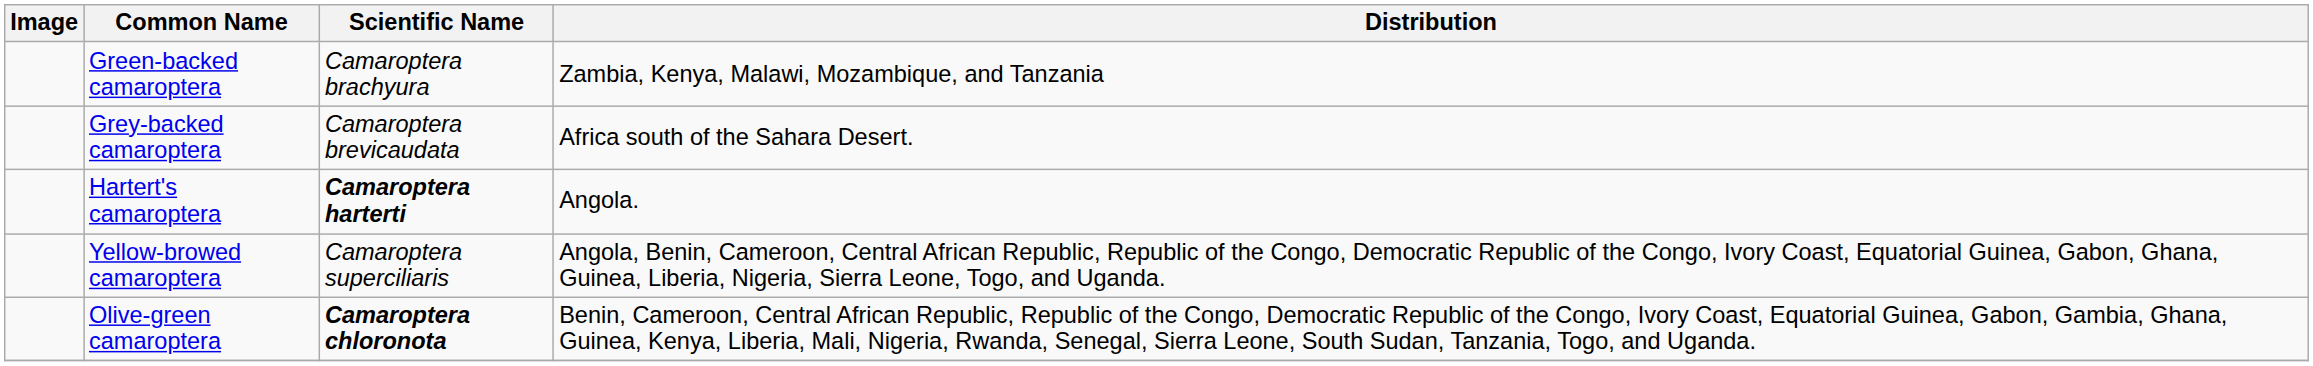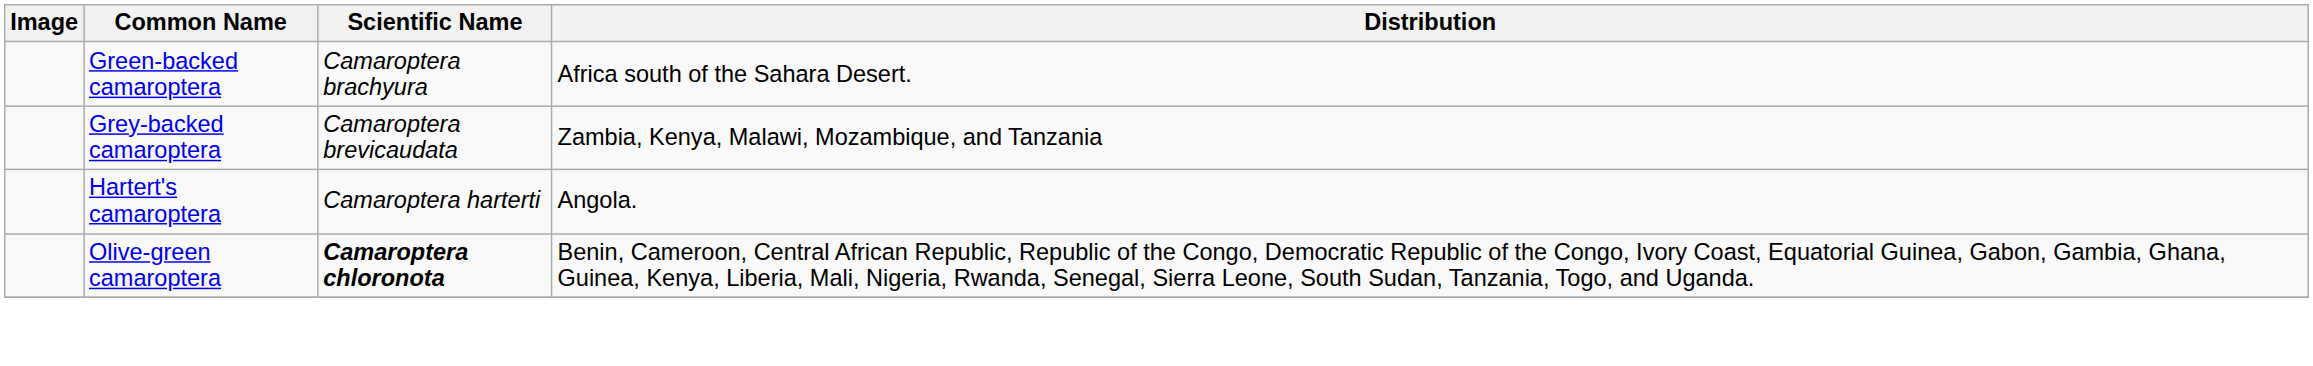Green-backed camaroptera | Distribution: Zambia, Kenya, Malawi, Mozambique, and Tanzania -> Africa south of the Sahara Desert.
Grey-backed camaroptera | Distribution: Africa south of the Sahara Desert. -> Zambia, Kenya, Malawi, Mozambique, and Tanzania
Hartert's camaroptera | Scientific Name: bold -> normal
- row: Yellow-browed camaroptera | Camaroptera superciliaris | Angola, Benin, Cameroon, Central African Republic, Republic of the Congo, Democratic Republic of the Congo, Ivory Coast, Equatorial Guinea, Gabon, Ghana, Guinea, Liberia, Nigeria, Sierra Leone, Togo, and Uganda.
